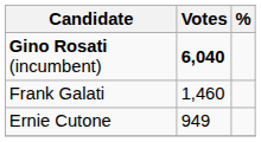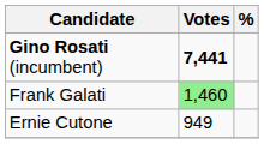Gino Rosati (incumbent) | Votes: 6,040 -> 7,441
Frank Galati | Votes: no background -> lightgreen background
